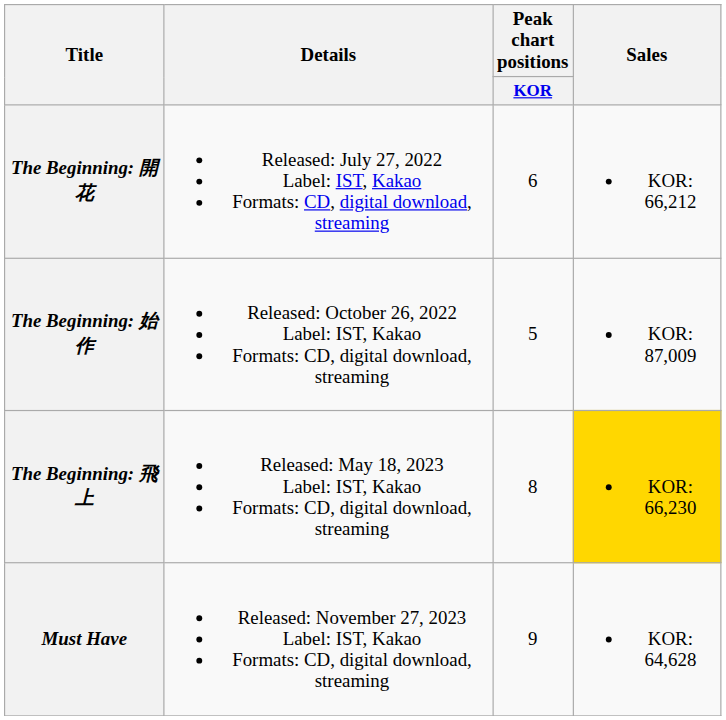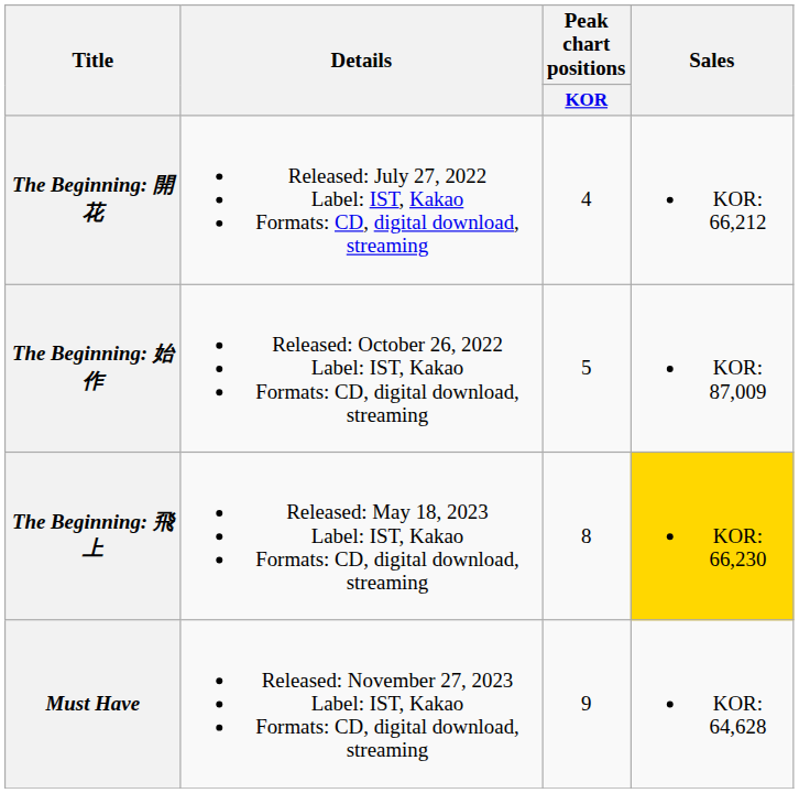The Beginning: 開花 | Peak chart positions / KOR: 6 -> 4
